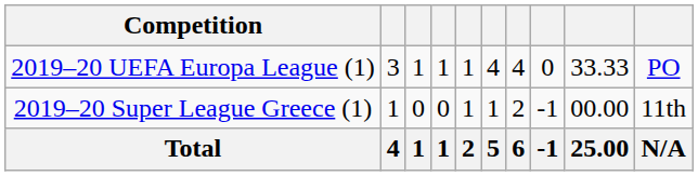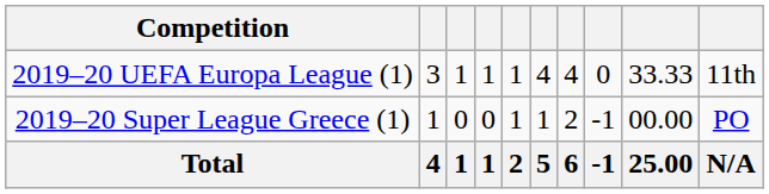2019–20 UEFA Europa League (1) | column 10: PO -> 11th
2019–20 Super League Greece (1) | column 10: 11th -> PO
